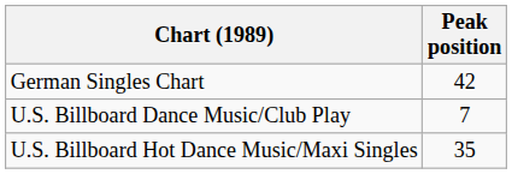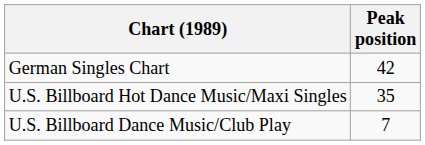rows swapped: U.S. Billboard Dance Music/Club Play <-> U.S. Billboard Hot Dance Music/Maxi Singles
